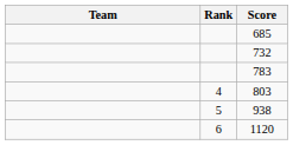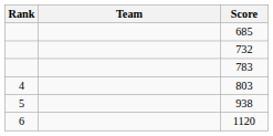columns swapped: Rank <-> Team
